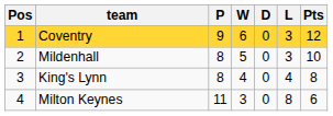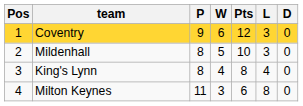columns swapped: D <-> Pts
